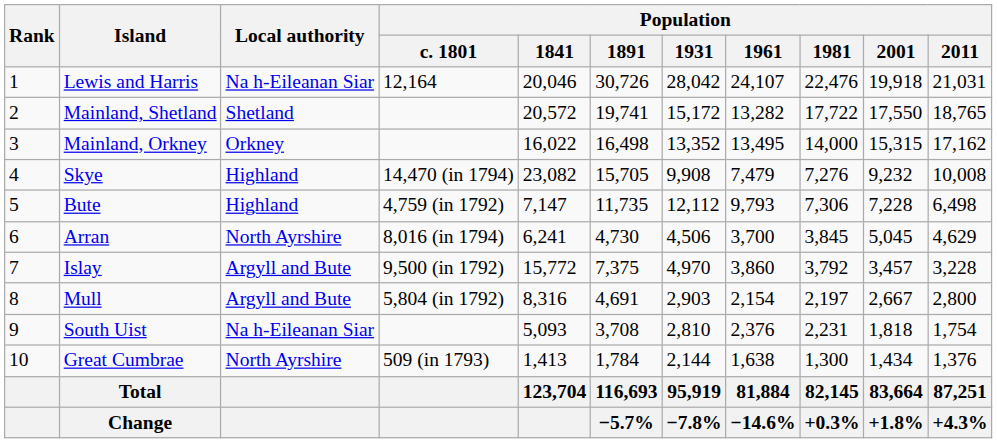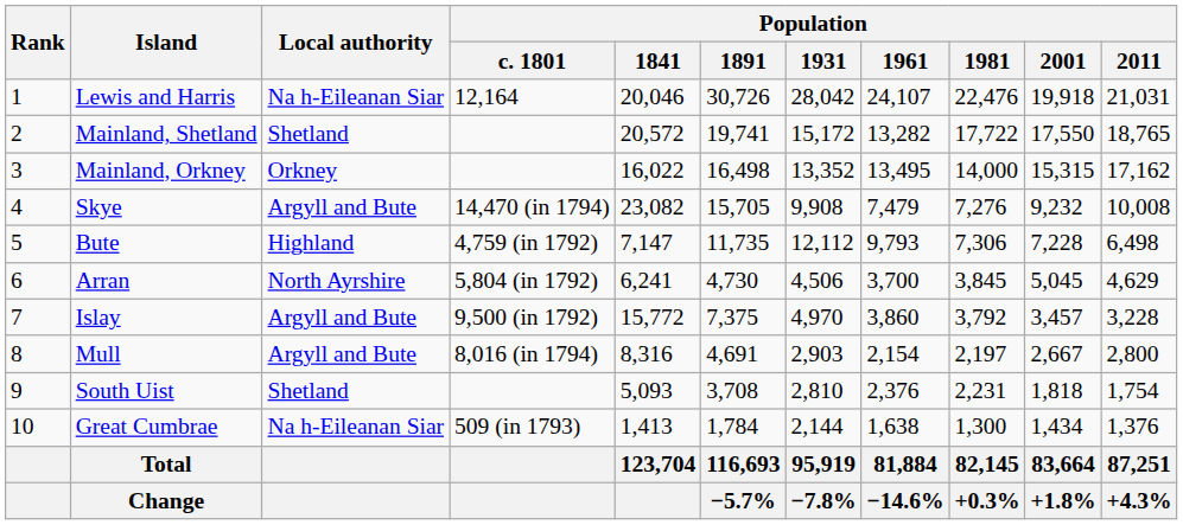Skye | Local authority: Highland -> Argyll and Bute
Arran | Population / c. 1801: 8,016 (in 1794) -> 5,804 (in 1792)
Mull | Population / c. 1801: 5,804 (in 1792) -> 8,016 (in 1794)
South Uist | Local authority: Na h-Eileanan Siar -> Shetland
Great Cumbrae | Local authority: North Ayrshire -> Na h-Eileanan Siar
